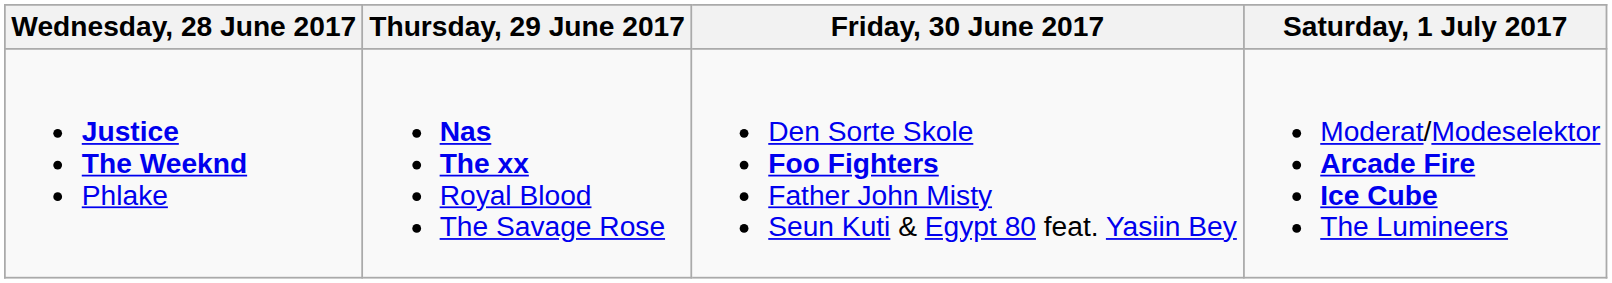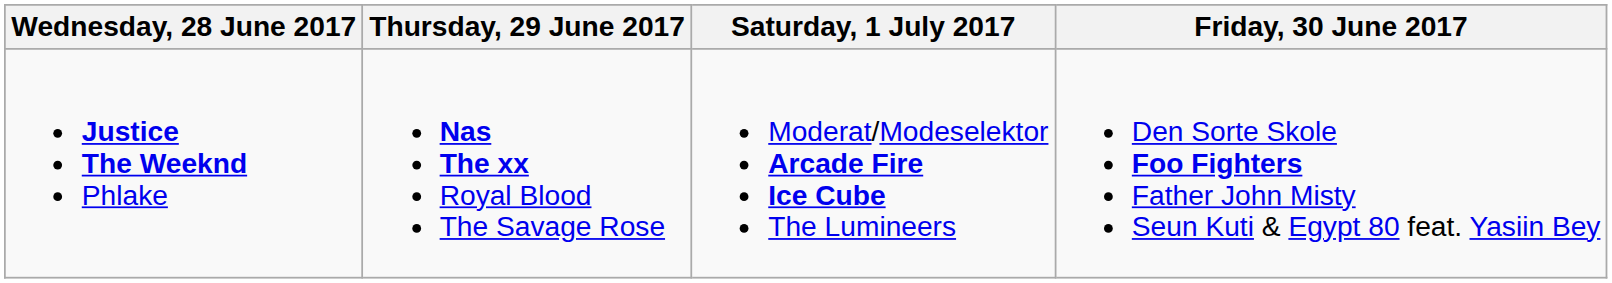columns swapped: Friday, 30 June 2017 <-> Saturday, 1 July 2017
